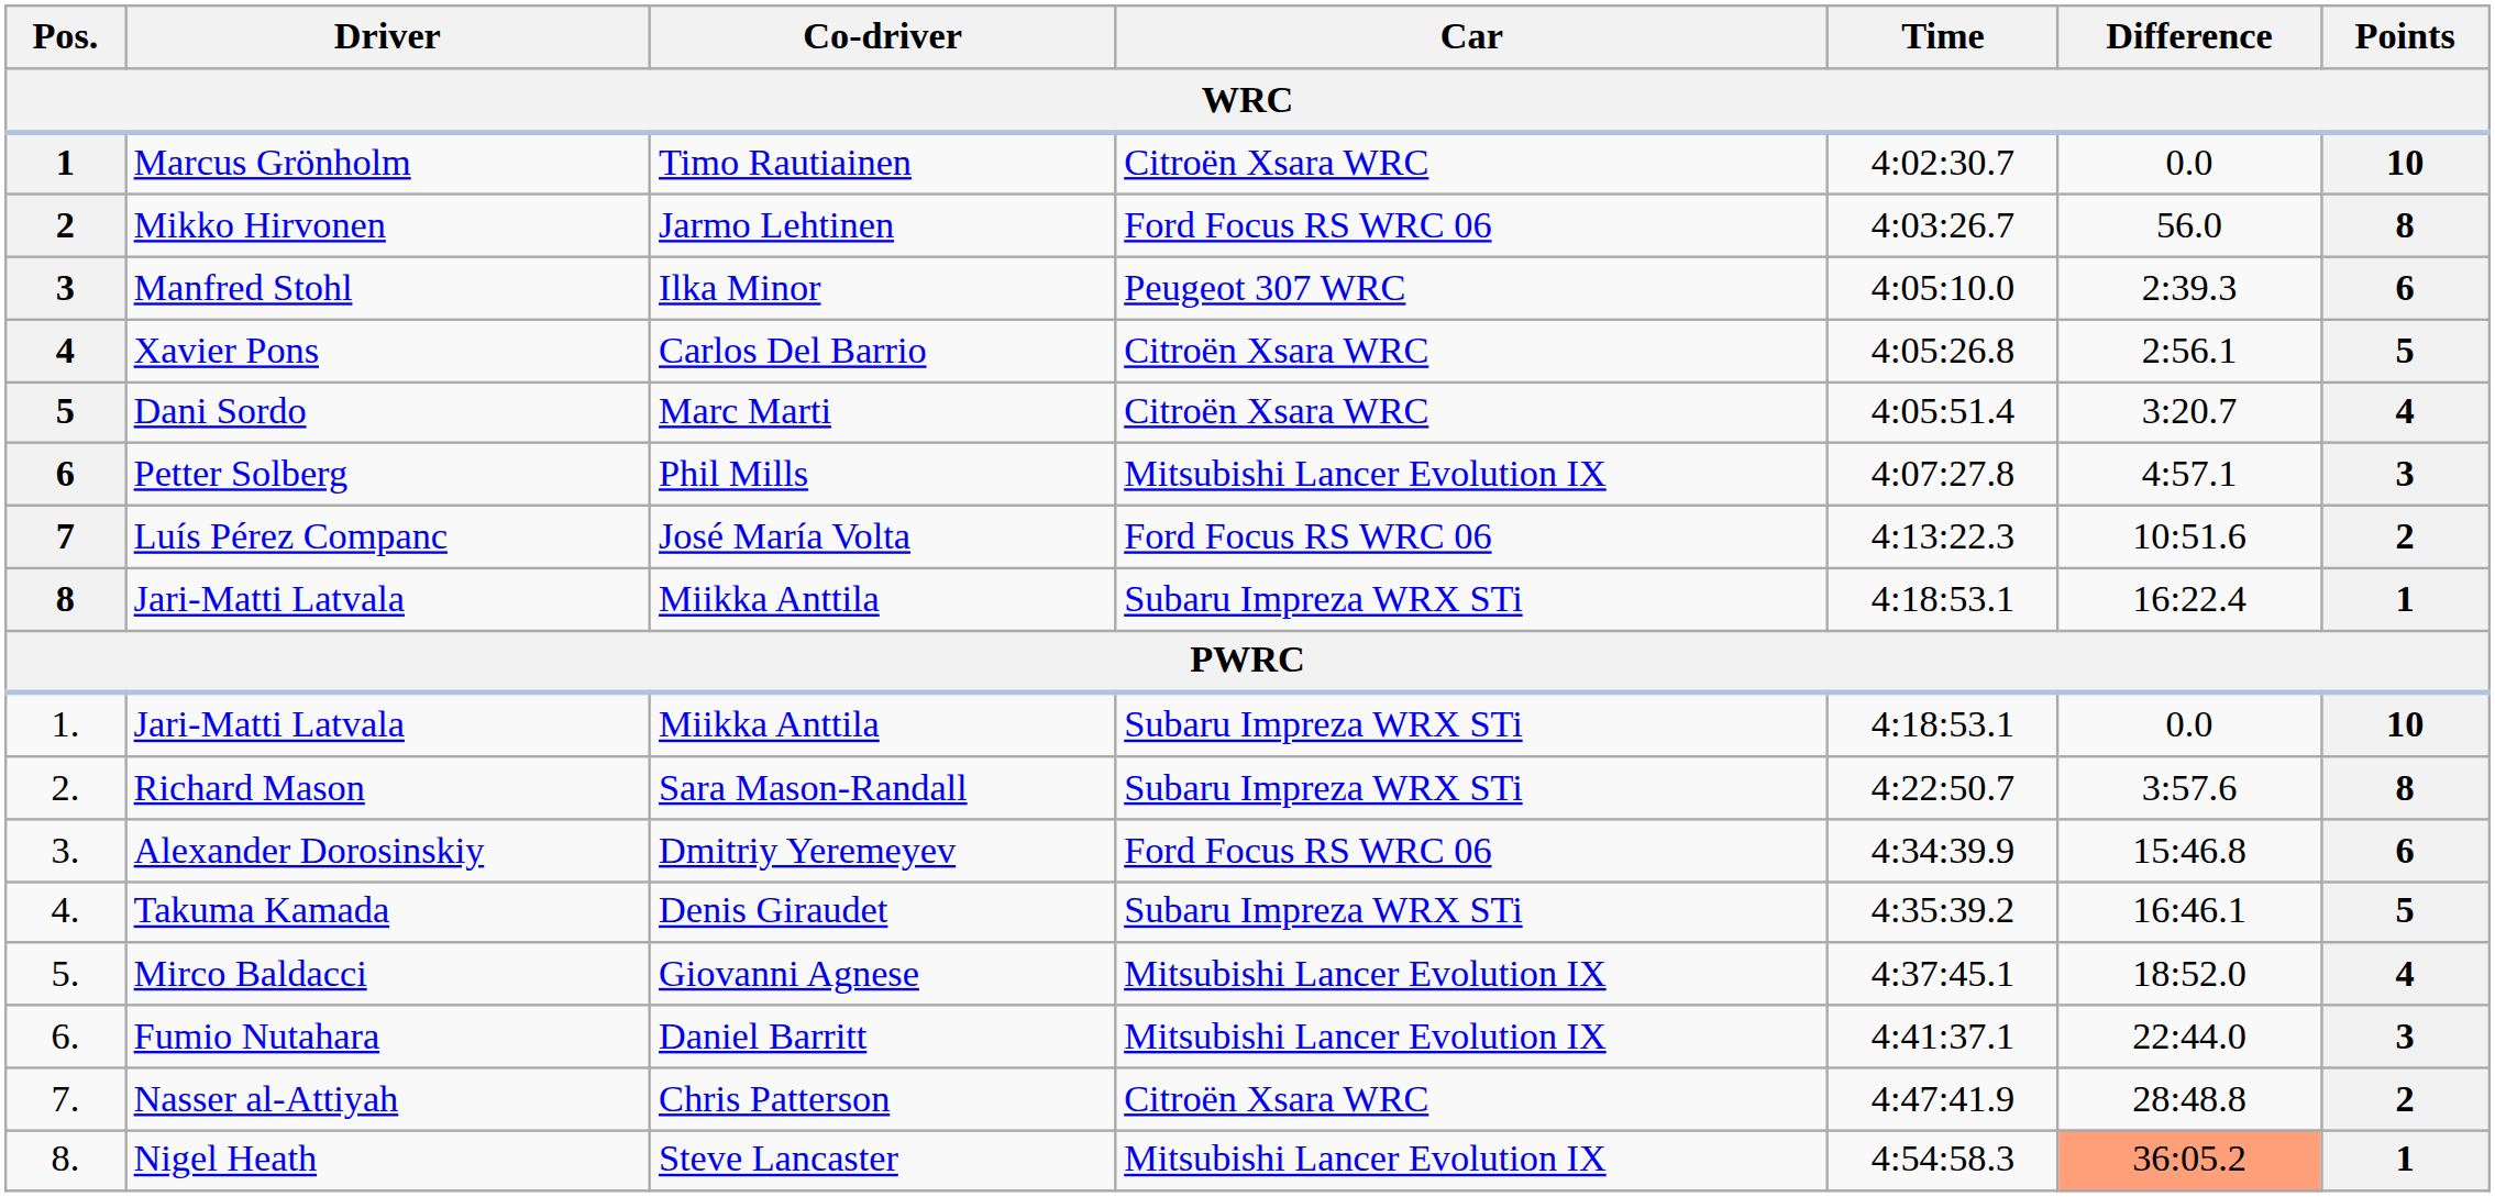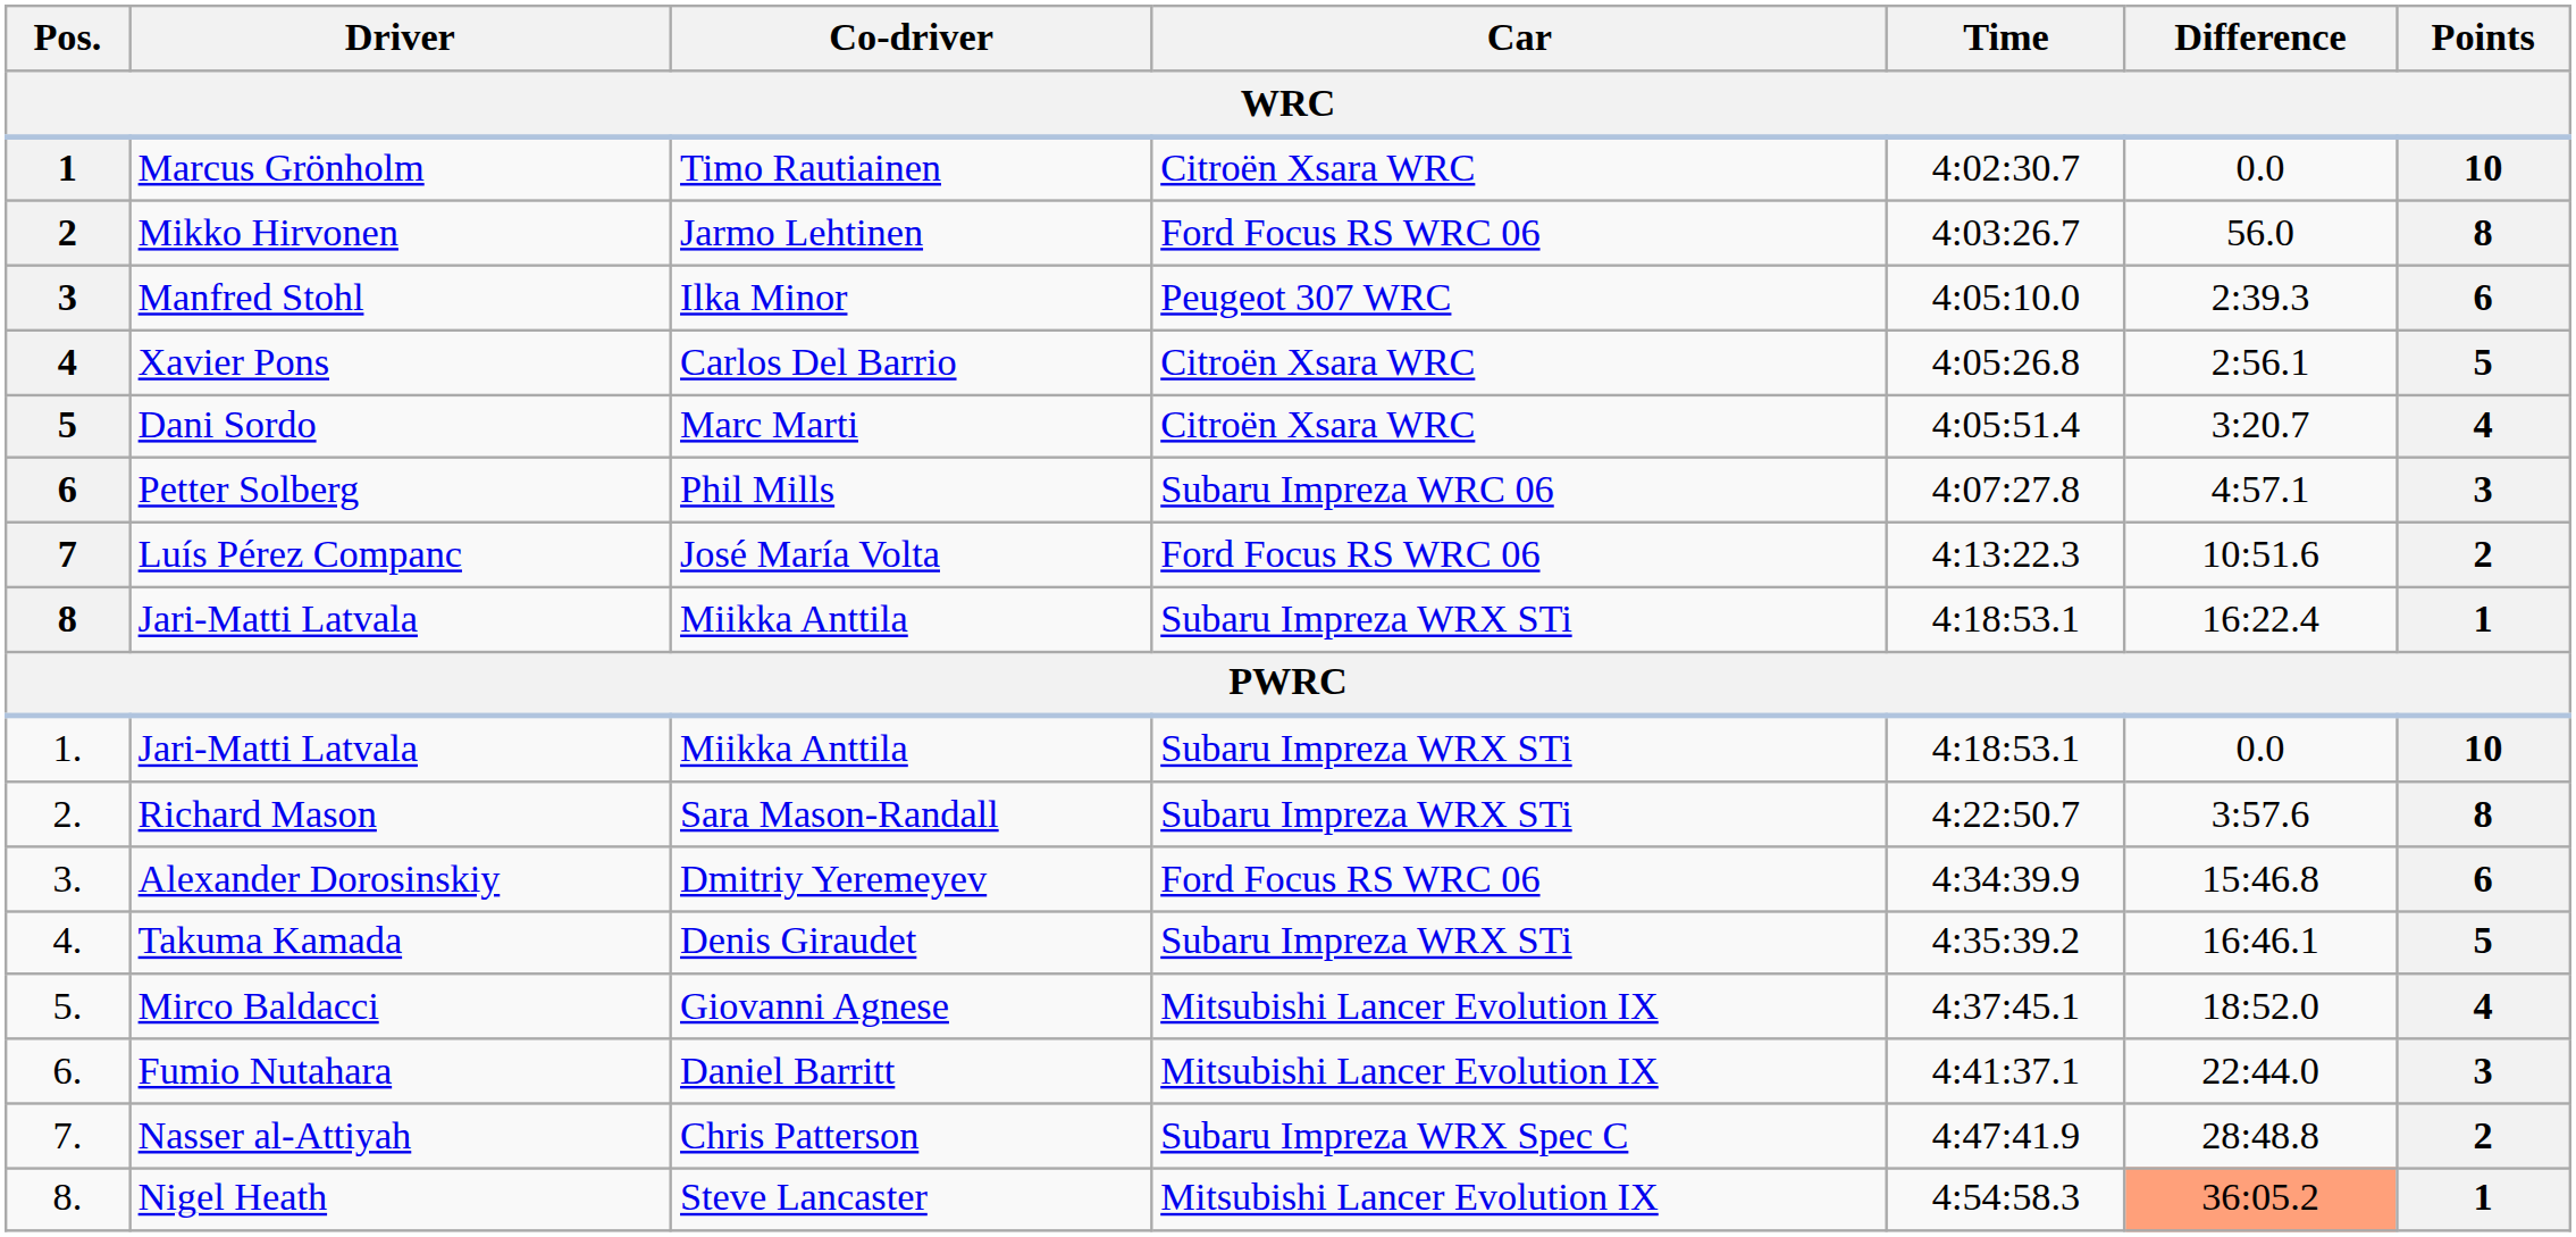Petter Solberg | Car: Mitsubishi Lancer Evolution IX -> Subaru Impreza WRC 06
Nasser al-Attiyah | Car: Citroën Xsara WRC -> Subaru Impreza WRX Spec C
